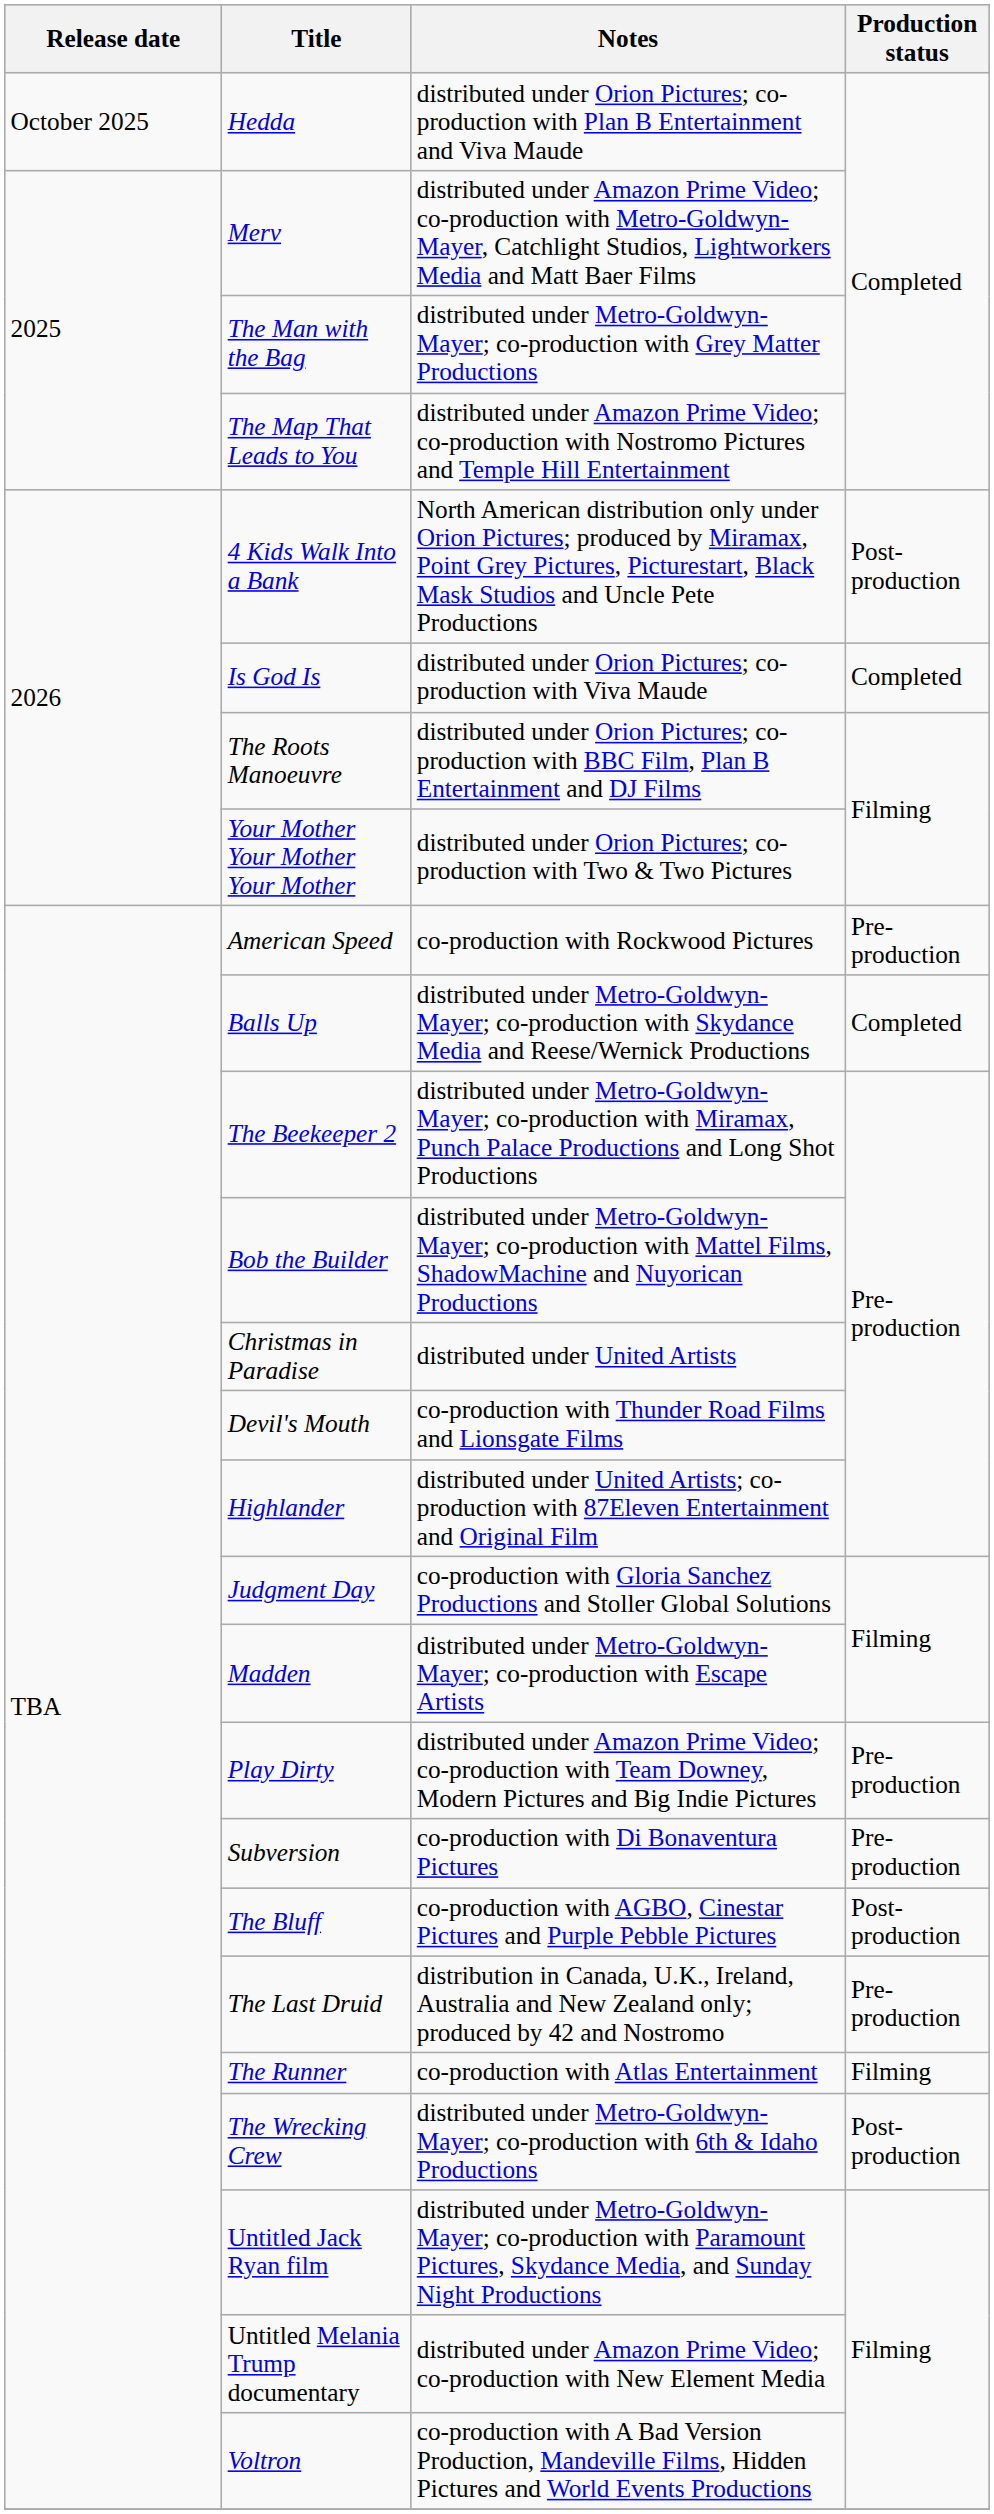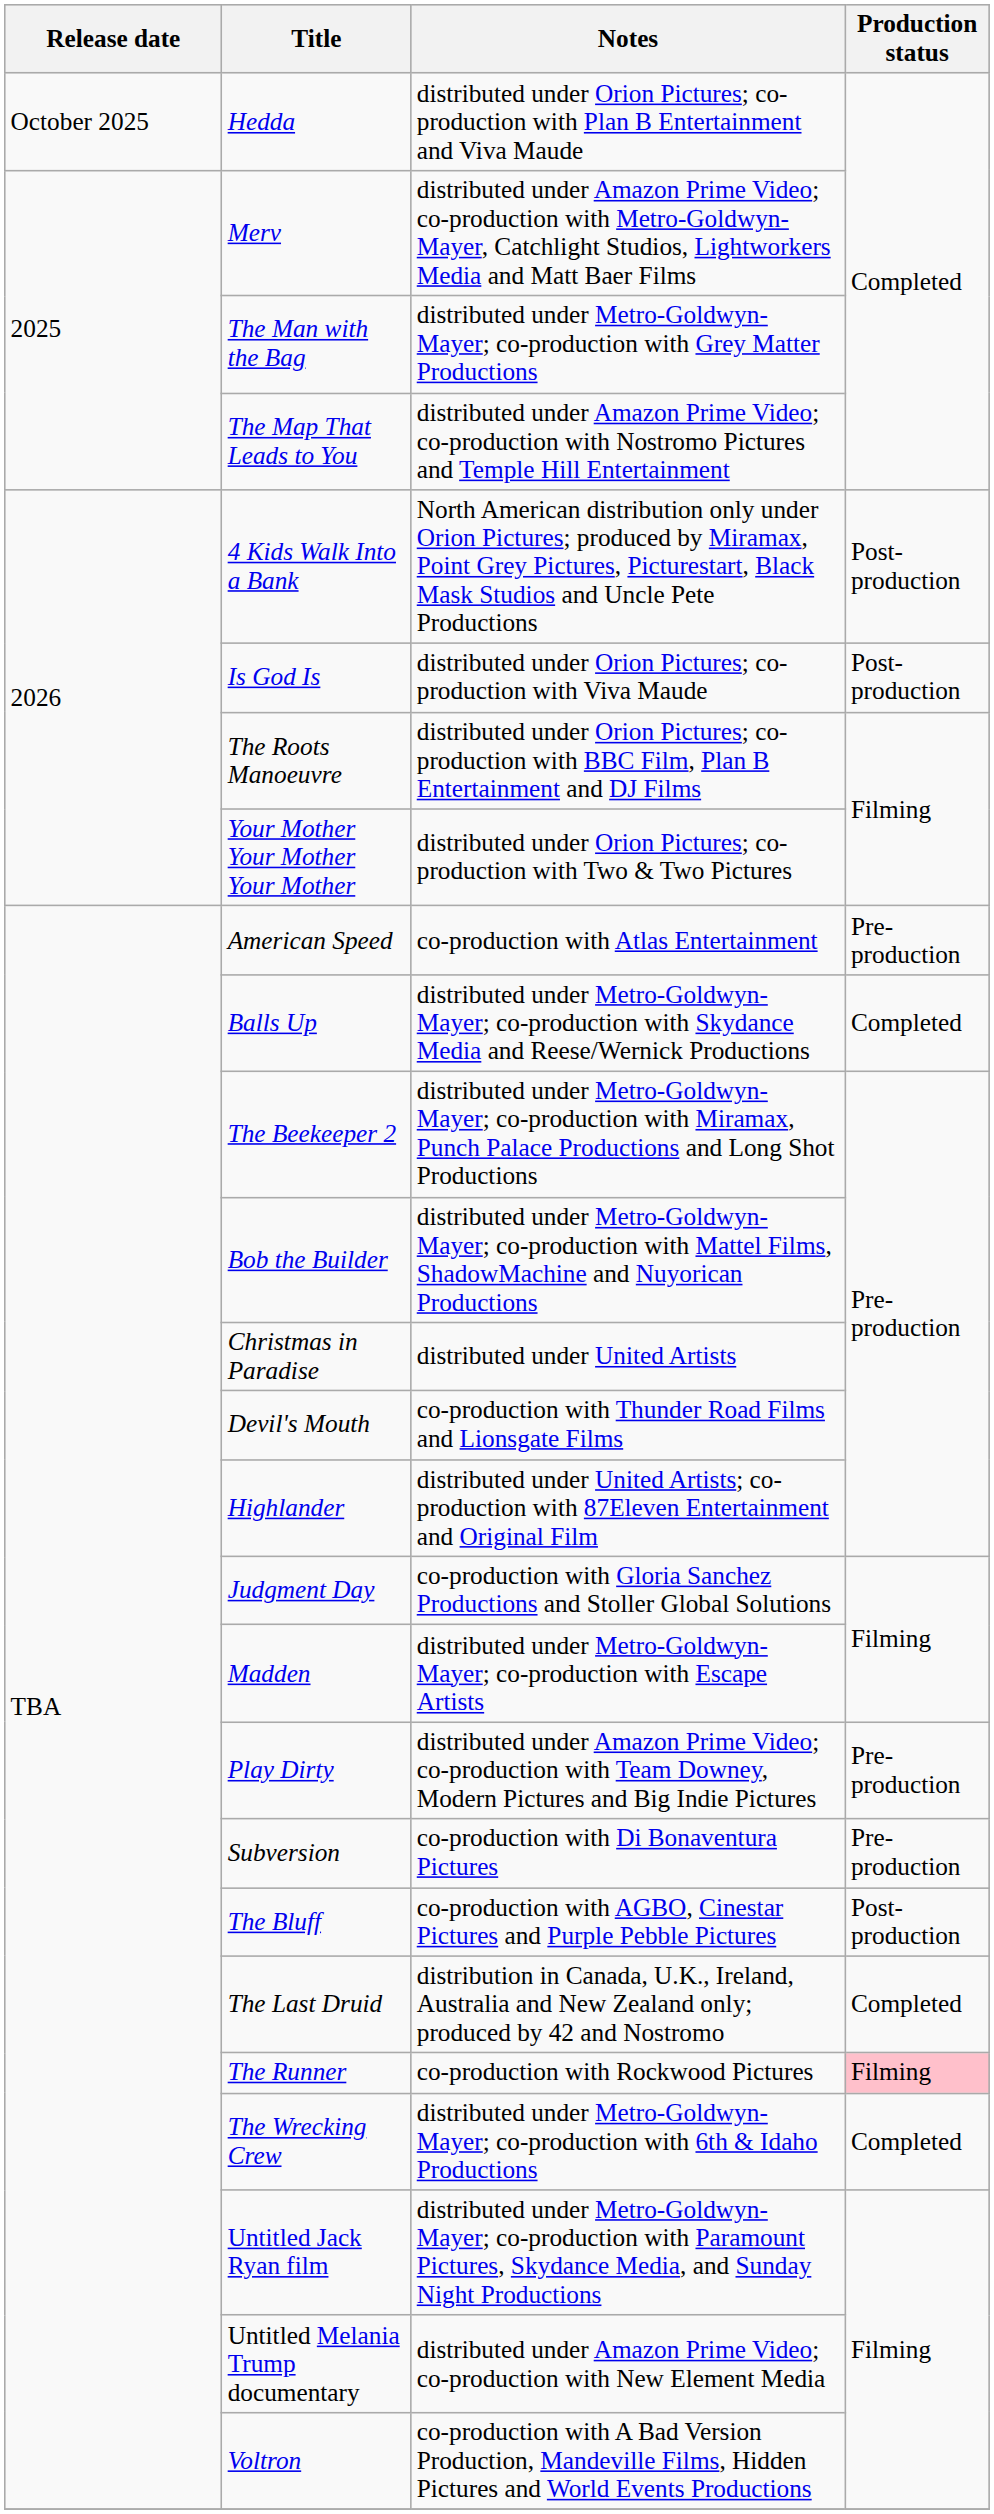Is God Is | Production status: Completed -> Post-production
American Speed | Notes: co-production with Rockwood Pictures -> co-production with Atlas Entertainment
The Last Druid | Production status: Pre-production -> Completed
The Runner | Notes: co-production with Atlas Entertainment -> co-production with Rockwood Pictures
The Runner | Production status: no background -> pink background
The Wrecking Crew | Production status: Post-production -> Completed
